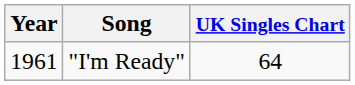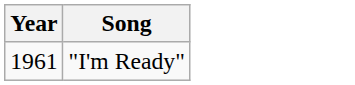- column: UK Singles Chart | 64
